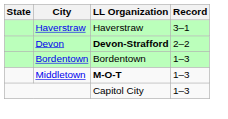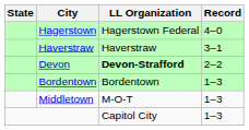+ row: Hagerstown | Hagerstown Federal | 4–0
Middletown | LL Organization: bold -> normal
